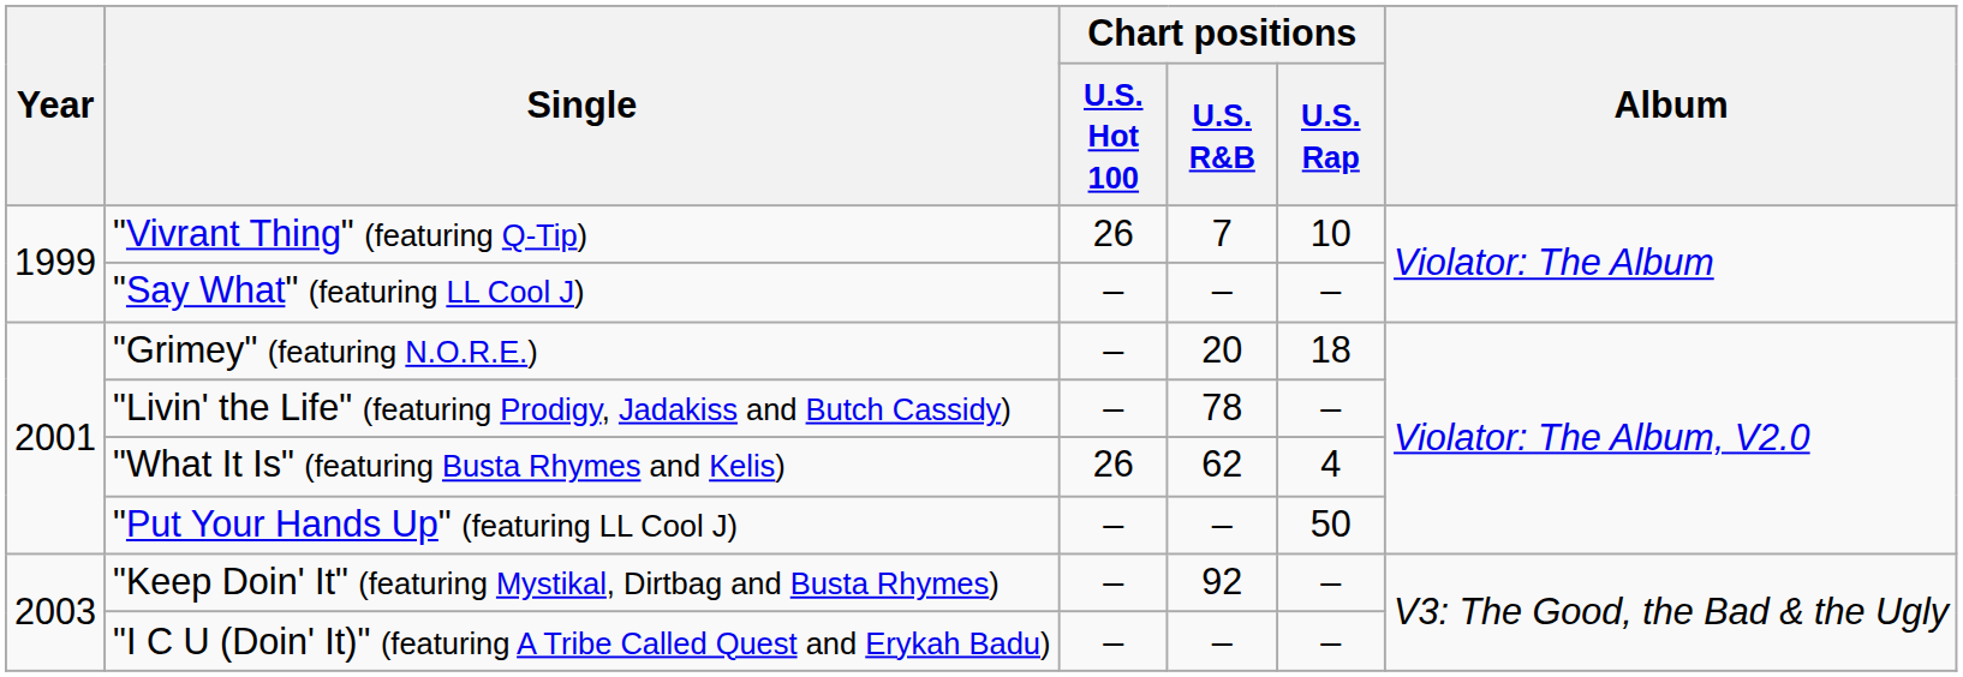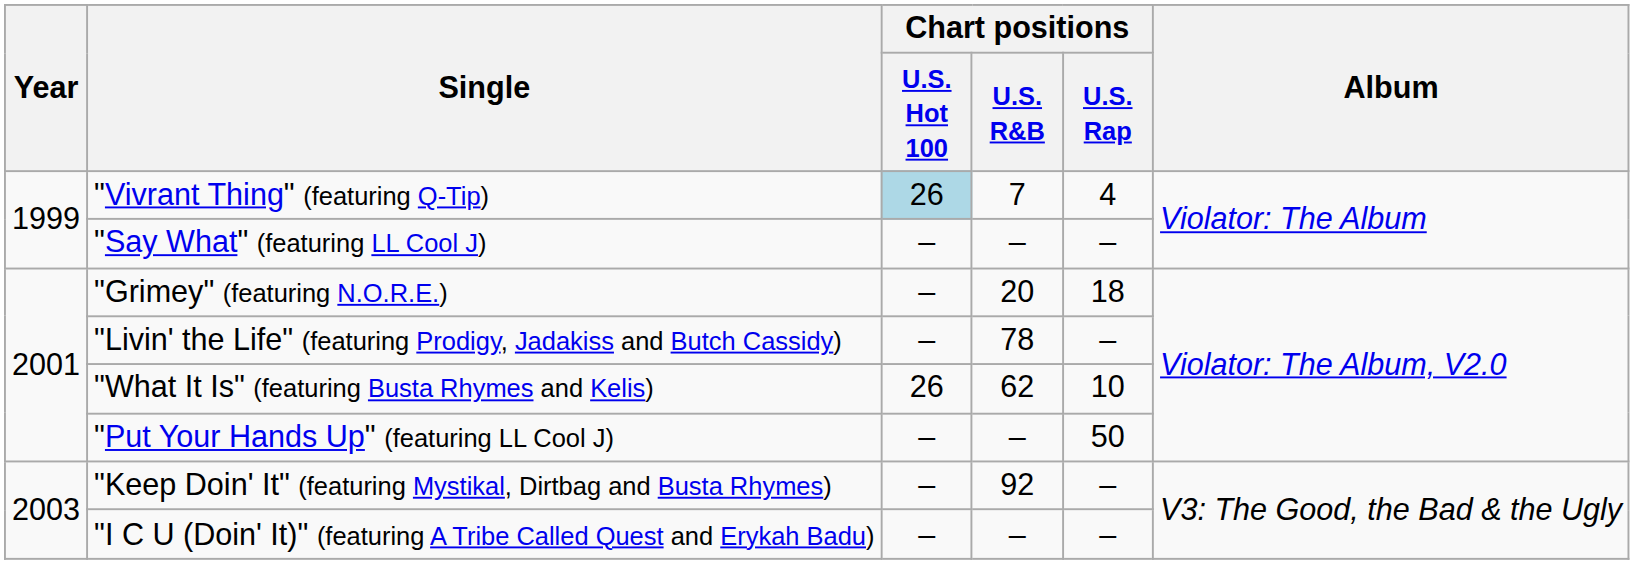"Vivrant Thing" (featuring Q-Tip) | Chart positions / U.S. Hot 100: no background -> lightblue background
"Vivrant Thing" (featuring Q-Tip) | Chart positions / U.S. Rap: 10 -> 4
"What It Is" (featuring Busta Rhymes and Kelis) | Chart positions / U.S. Rap: 4 -> 10
